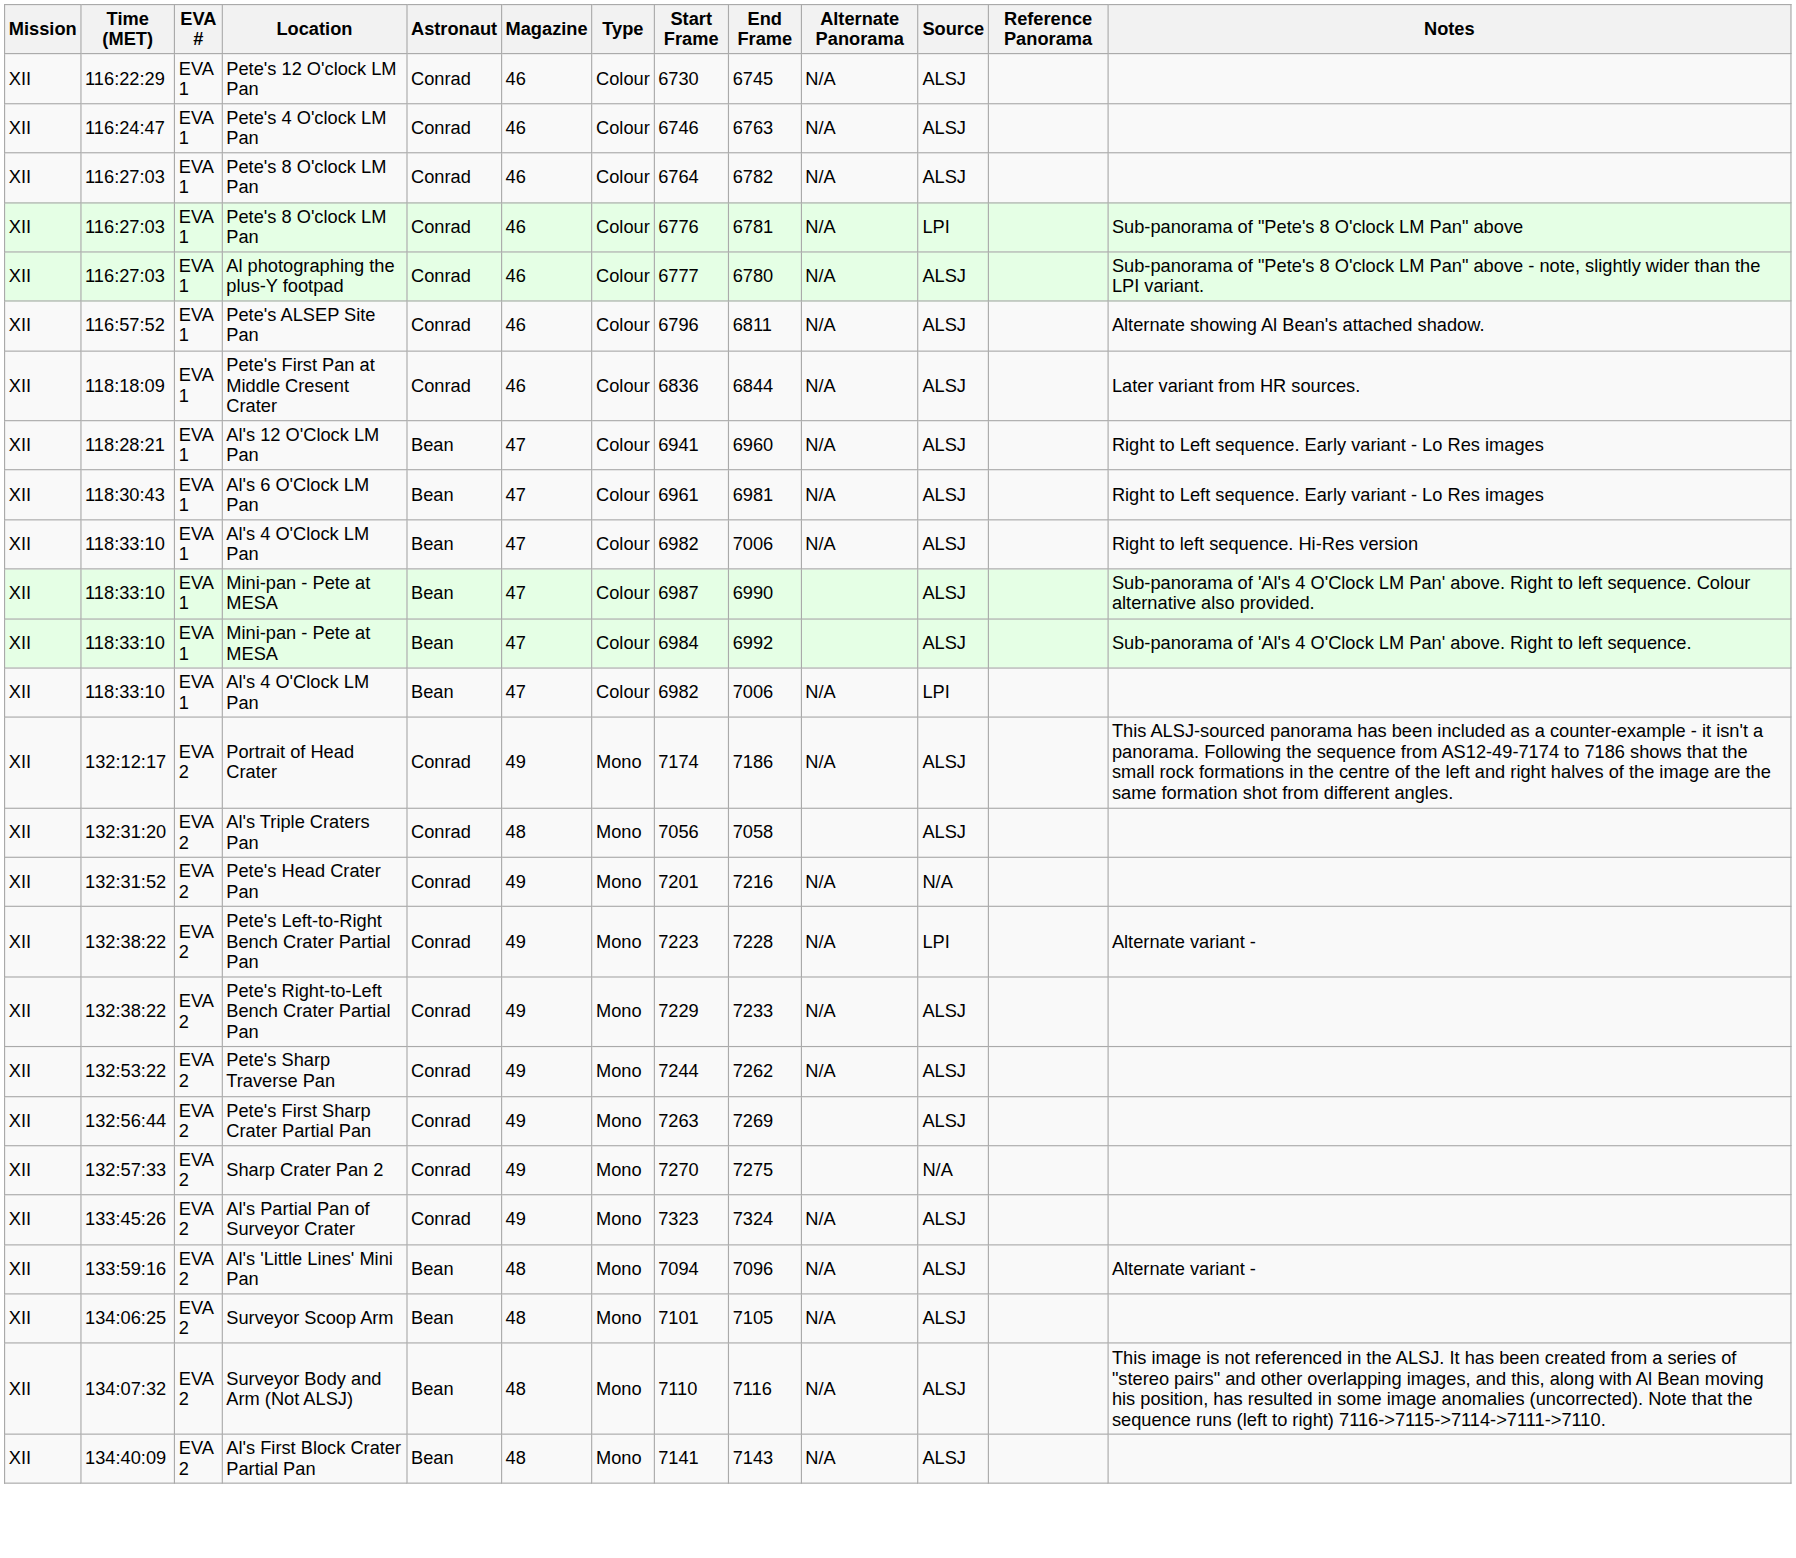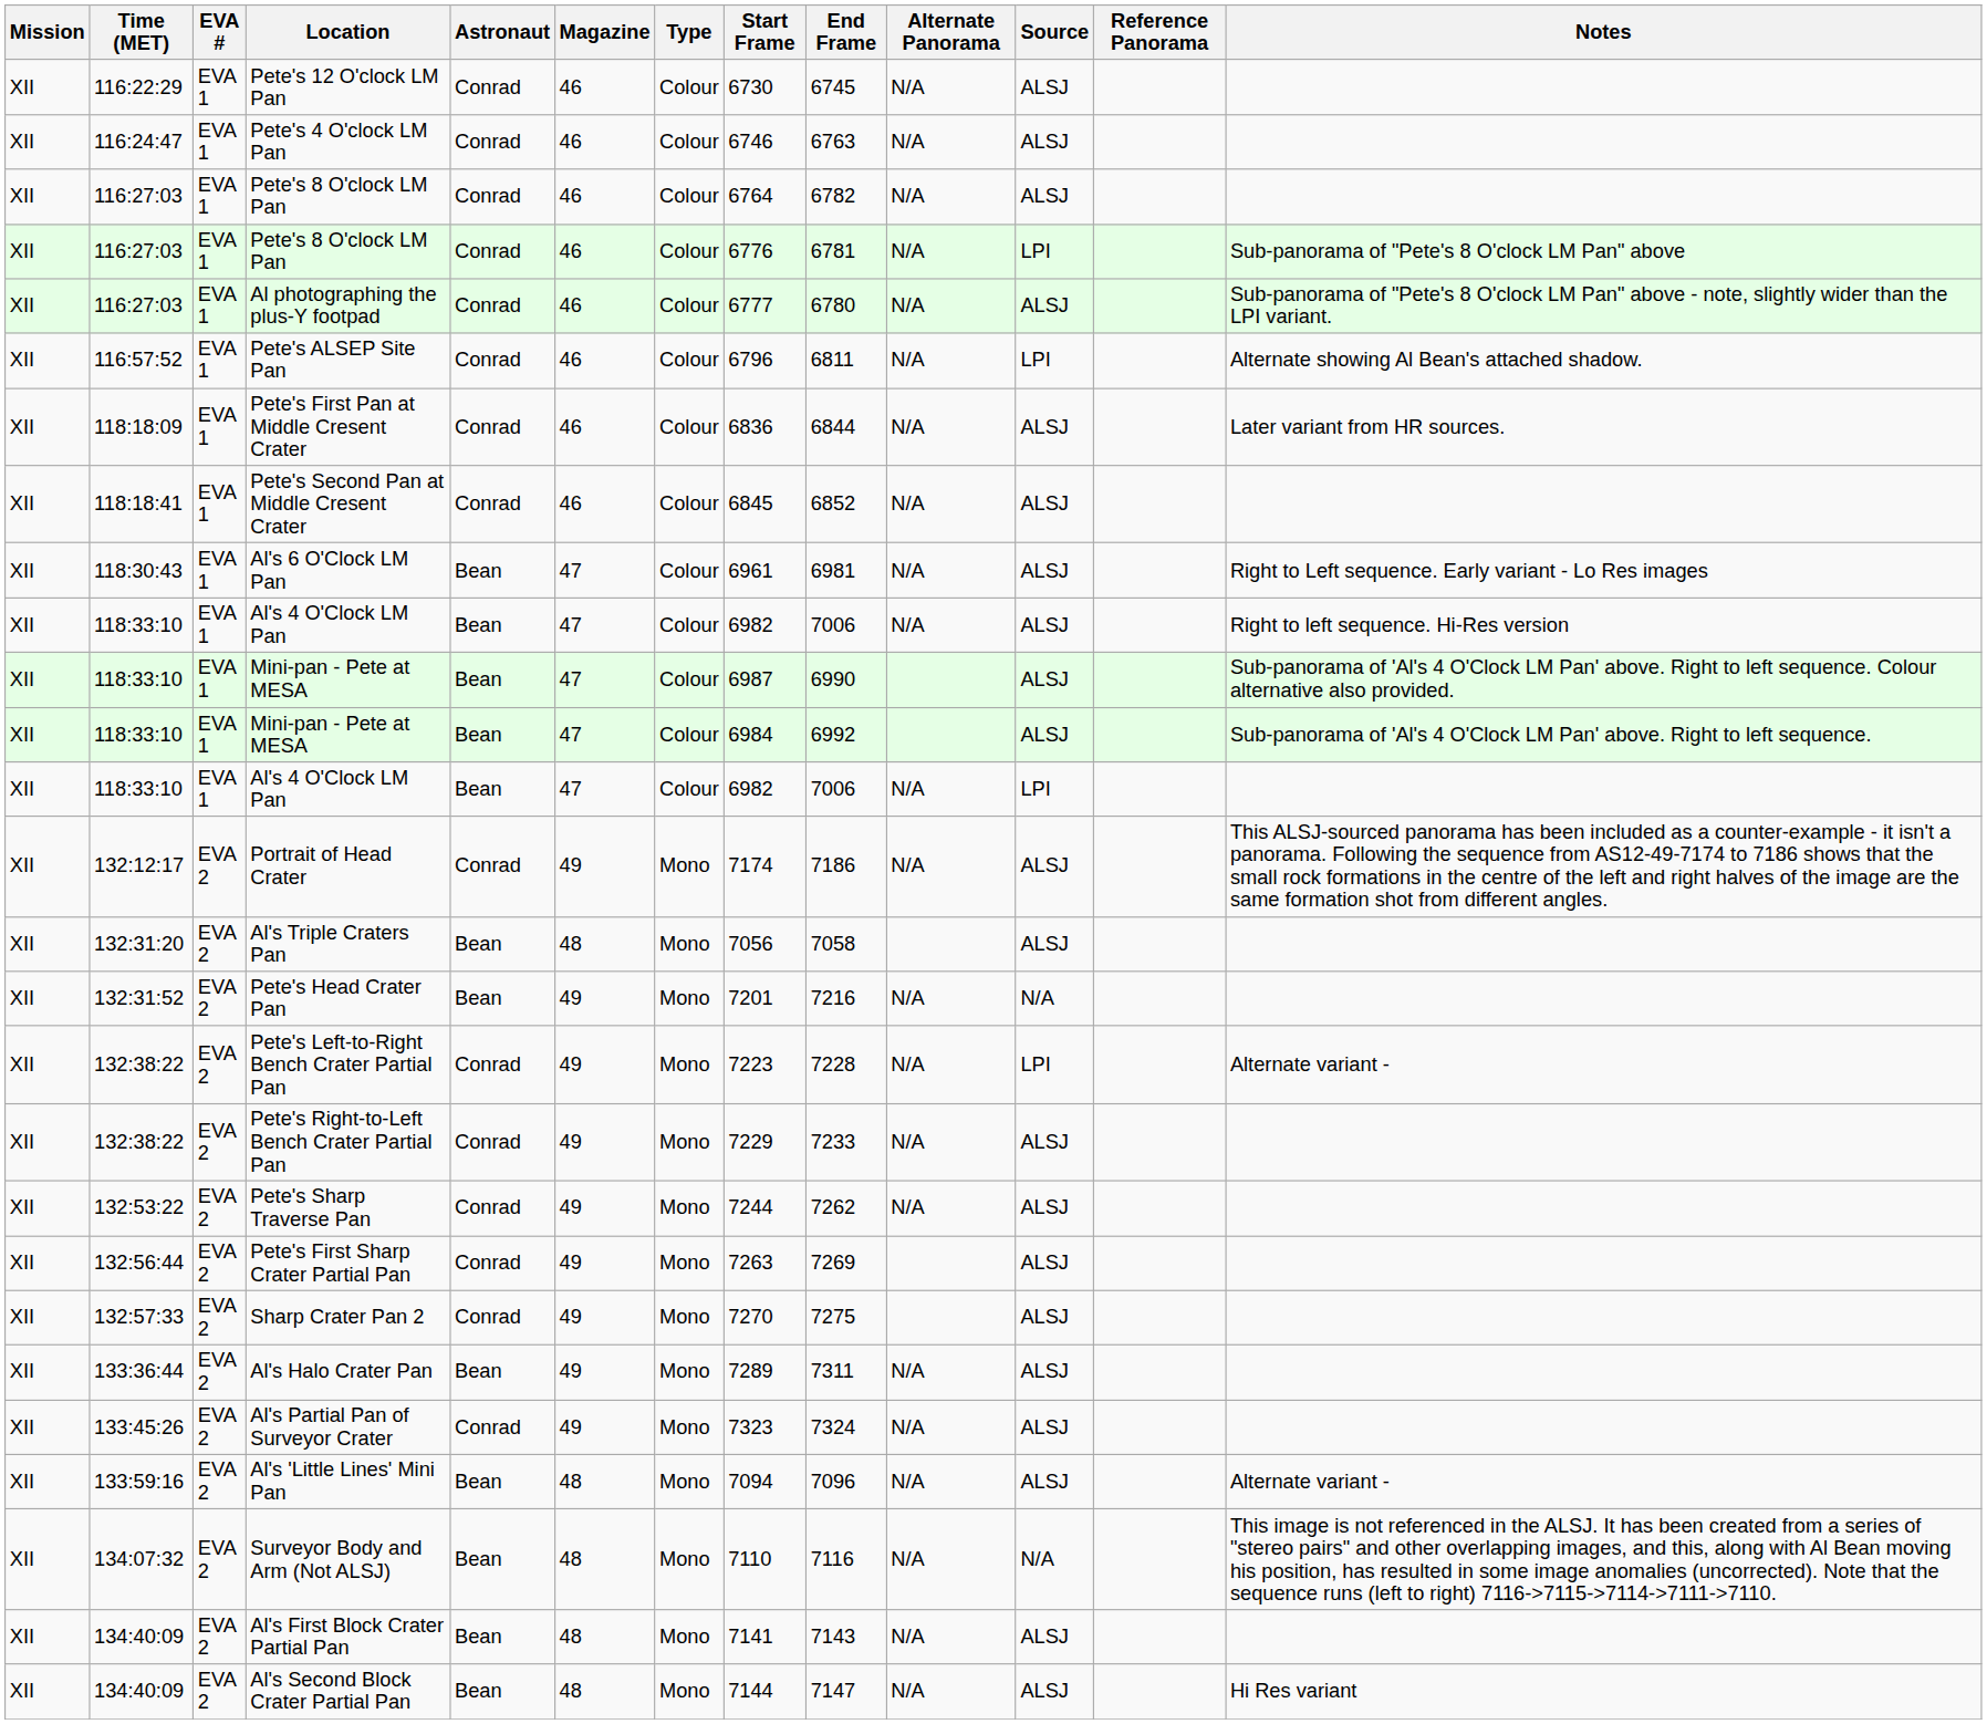Pete's ALSEP Site Pan | Source: ALSJ -> LPI
+ row: XII | 118:18:41 | EVA 1 | Pete's Second Pan at Middle Cresent Crater | Conrad | 46 | Colour | 6845 | 6852 | N/A | ALSJ
- row: XII | 118:28:21 | EVA 1 | Al's 12 O'Clock LM Pan | Bean | 47 | Colour | 6941 | 6960 | N/A | ALSJ | Right to Left sequence. Early variant - Lo Res images
Al's Triple Craters Pan | Astronaut: Conrad -> Bean
Pete's Head Crater Pan | Astronaut: Conrad -> Bean
Sharp Crater Pan 2 | Source: N/A -> ALSJ
+ row: XII | 133:36:44 | EVA 2 | Al's Halo Crater Pan | Bean | 49 | Mono | 7289 | 7311 | N/A | ALSJ
- row: XII | 134:06:25 | EVA 2 | Surveyor Scoop Arm | Bean | 48 | Mono | 7101 | 7105 | N/A | ALSJ
Surveyor Body and Arm (Not ALSJ) | Source: ALSJ -> N/A
+ row: XII | 134:40:09 | EVA 2 | Al's Second Block Crater Partial Pan | Bean | 48 | Mono | 7144 | 7147 | N/A | ALSJ | Hi Res variant
